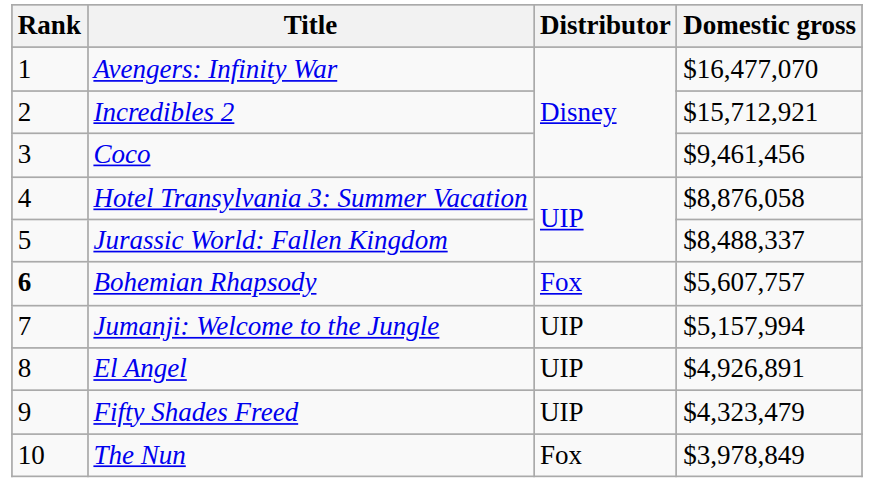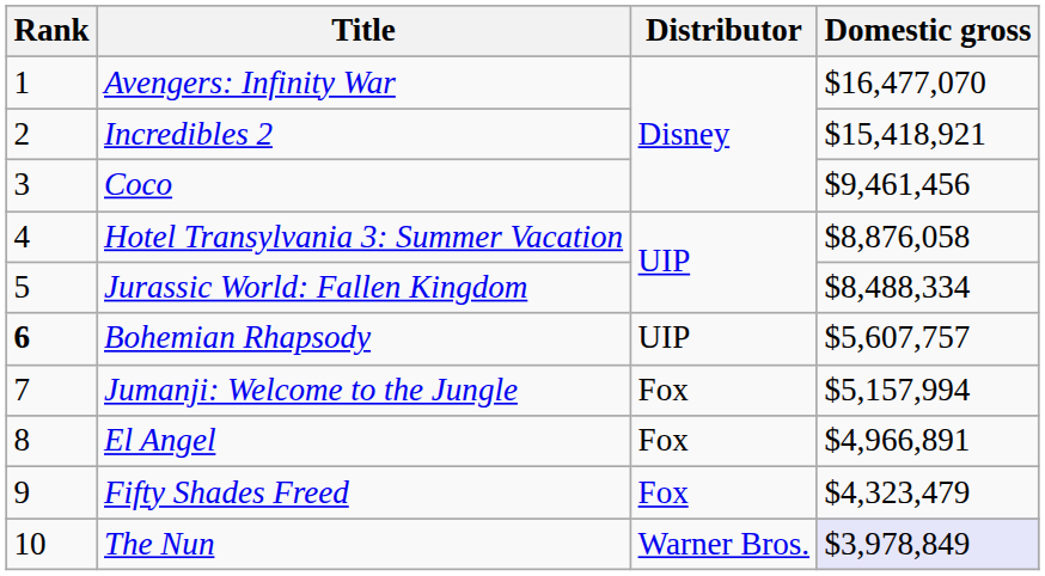Incredibles 2 | Domestic gross: $15,712,921 -> $15,418,921
Jurassic World: Fallen Kingdom | Domestic gross: $8,488,337 -> $8,488,334
Bohemian Rhapsody | Distributor: Fox -> UIP
Jumanji: Welcome to the Jungle | Distributor: UIP -> Fox
El Angel | Distributor: UIP -> Fox
El Angel | Domestic gross: $4,926,891 -> $4,966,891
Fifty Shades Freed | Distributor: UIP -> Fox
The Nun | Distributor: Fox -> Warner Bros.
The Nun | Domestic gross: no background -> lavender background
